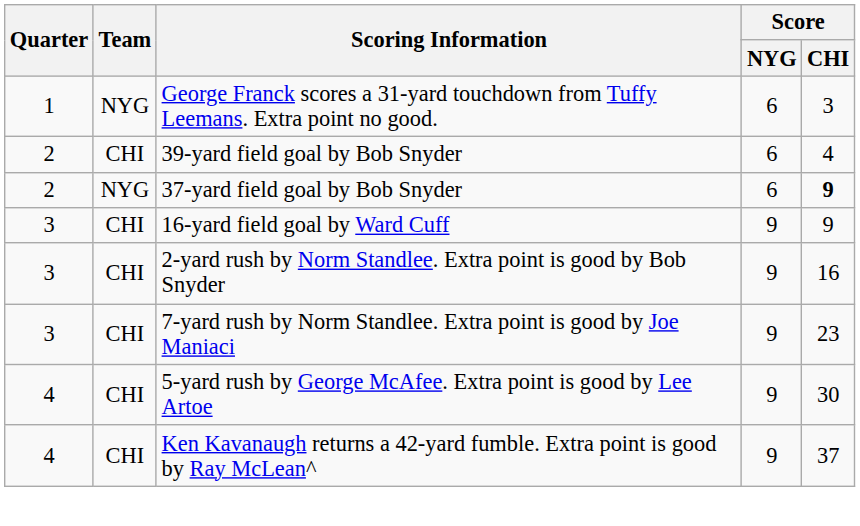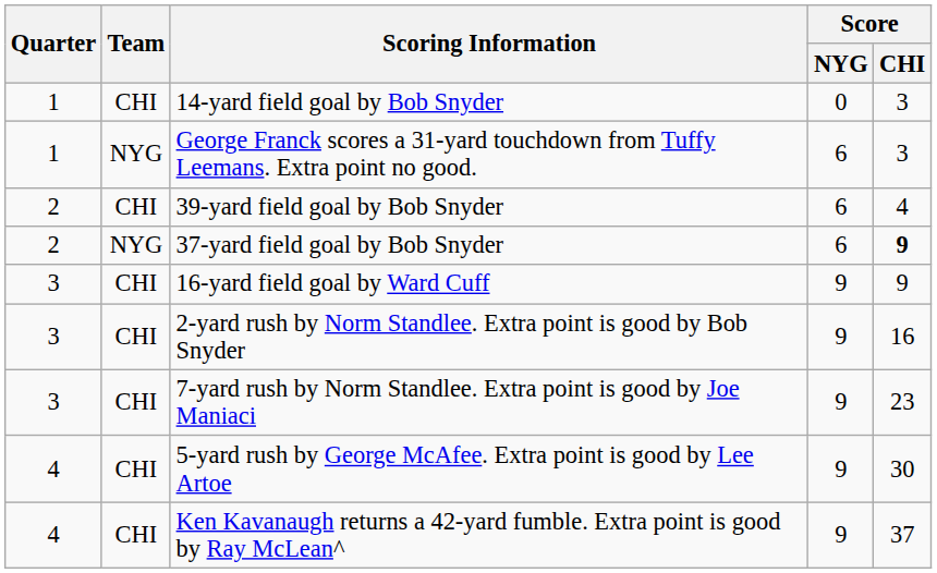+ row: 1 | CHI | 14-yard field goal by Bob Snyder | 0 | 3
